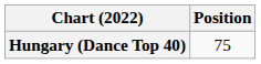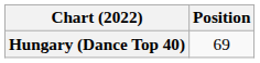Hungary (Dance Top 40) | Position: 75 -> 69
